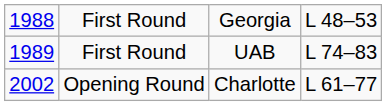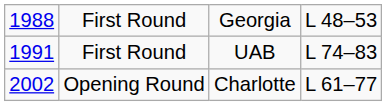First Round / UAB | column 1: 1989 -> 1991
